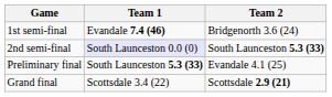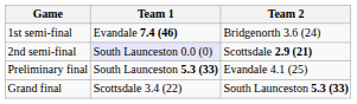2nd semi-final | Team 2: South Launceston 5.3 (33) -> Scottsdale 2.9 (21)
Grand final | Team 2: Scottsdale 2.9 (21) -> South Launceston 5.3 (33)
